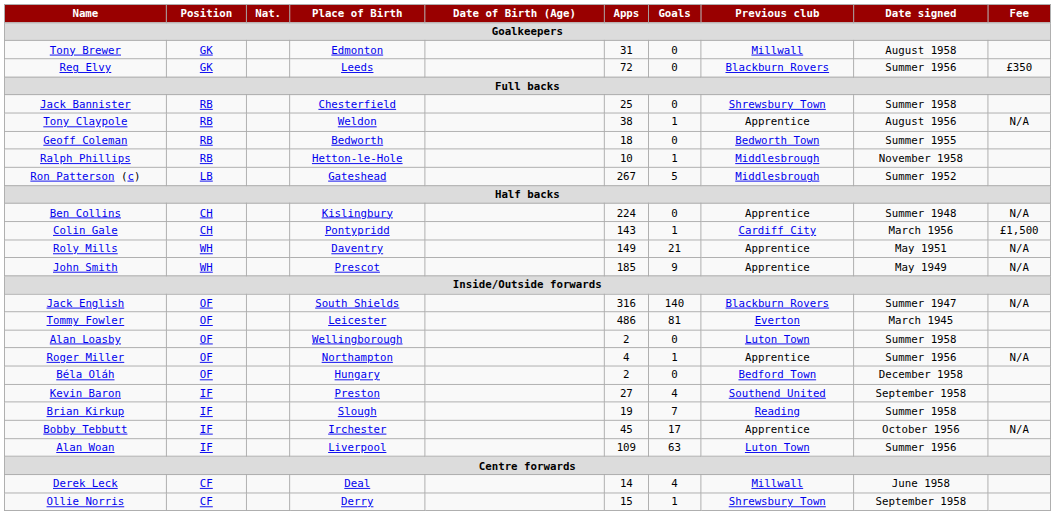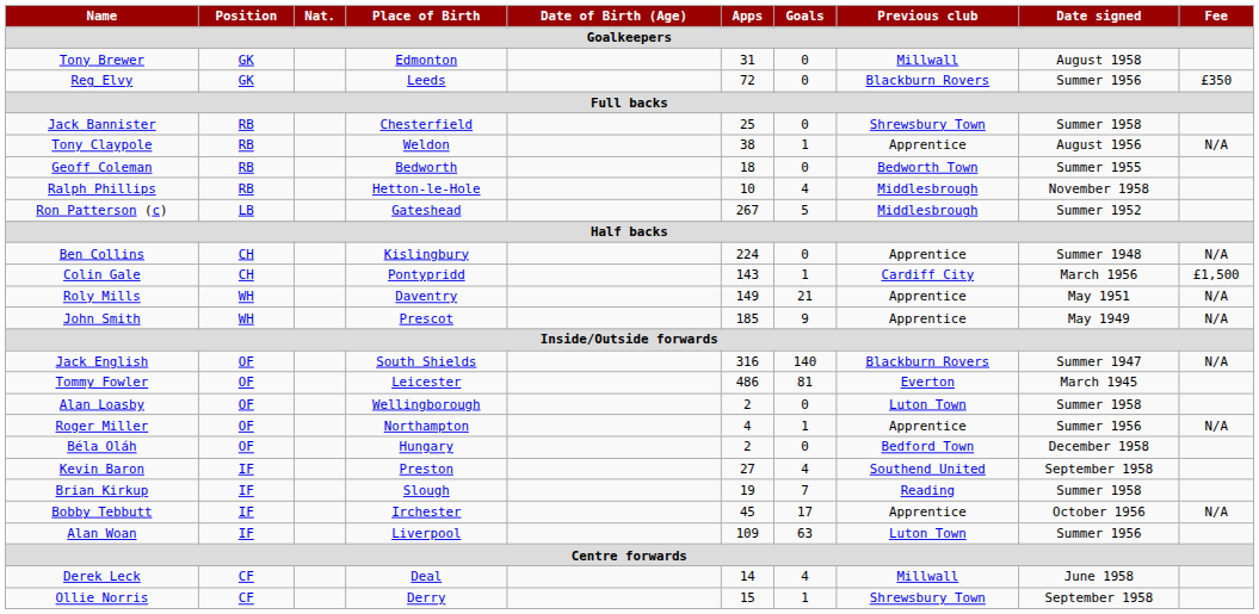Ralph Phillips | Goals: 1 -> 4
